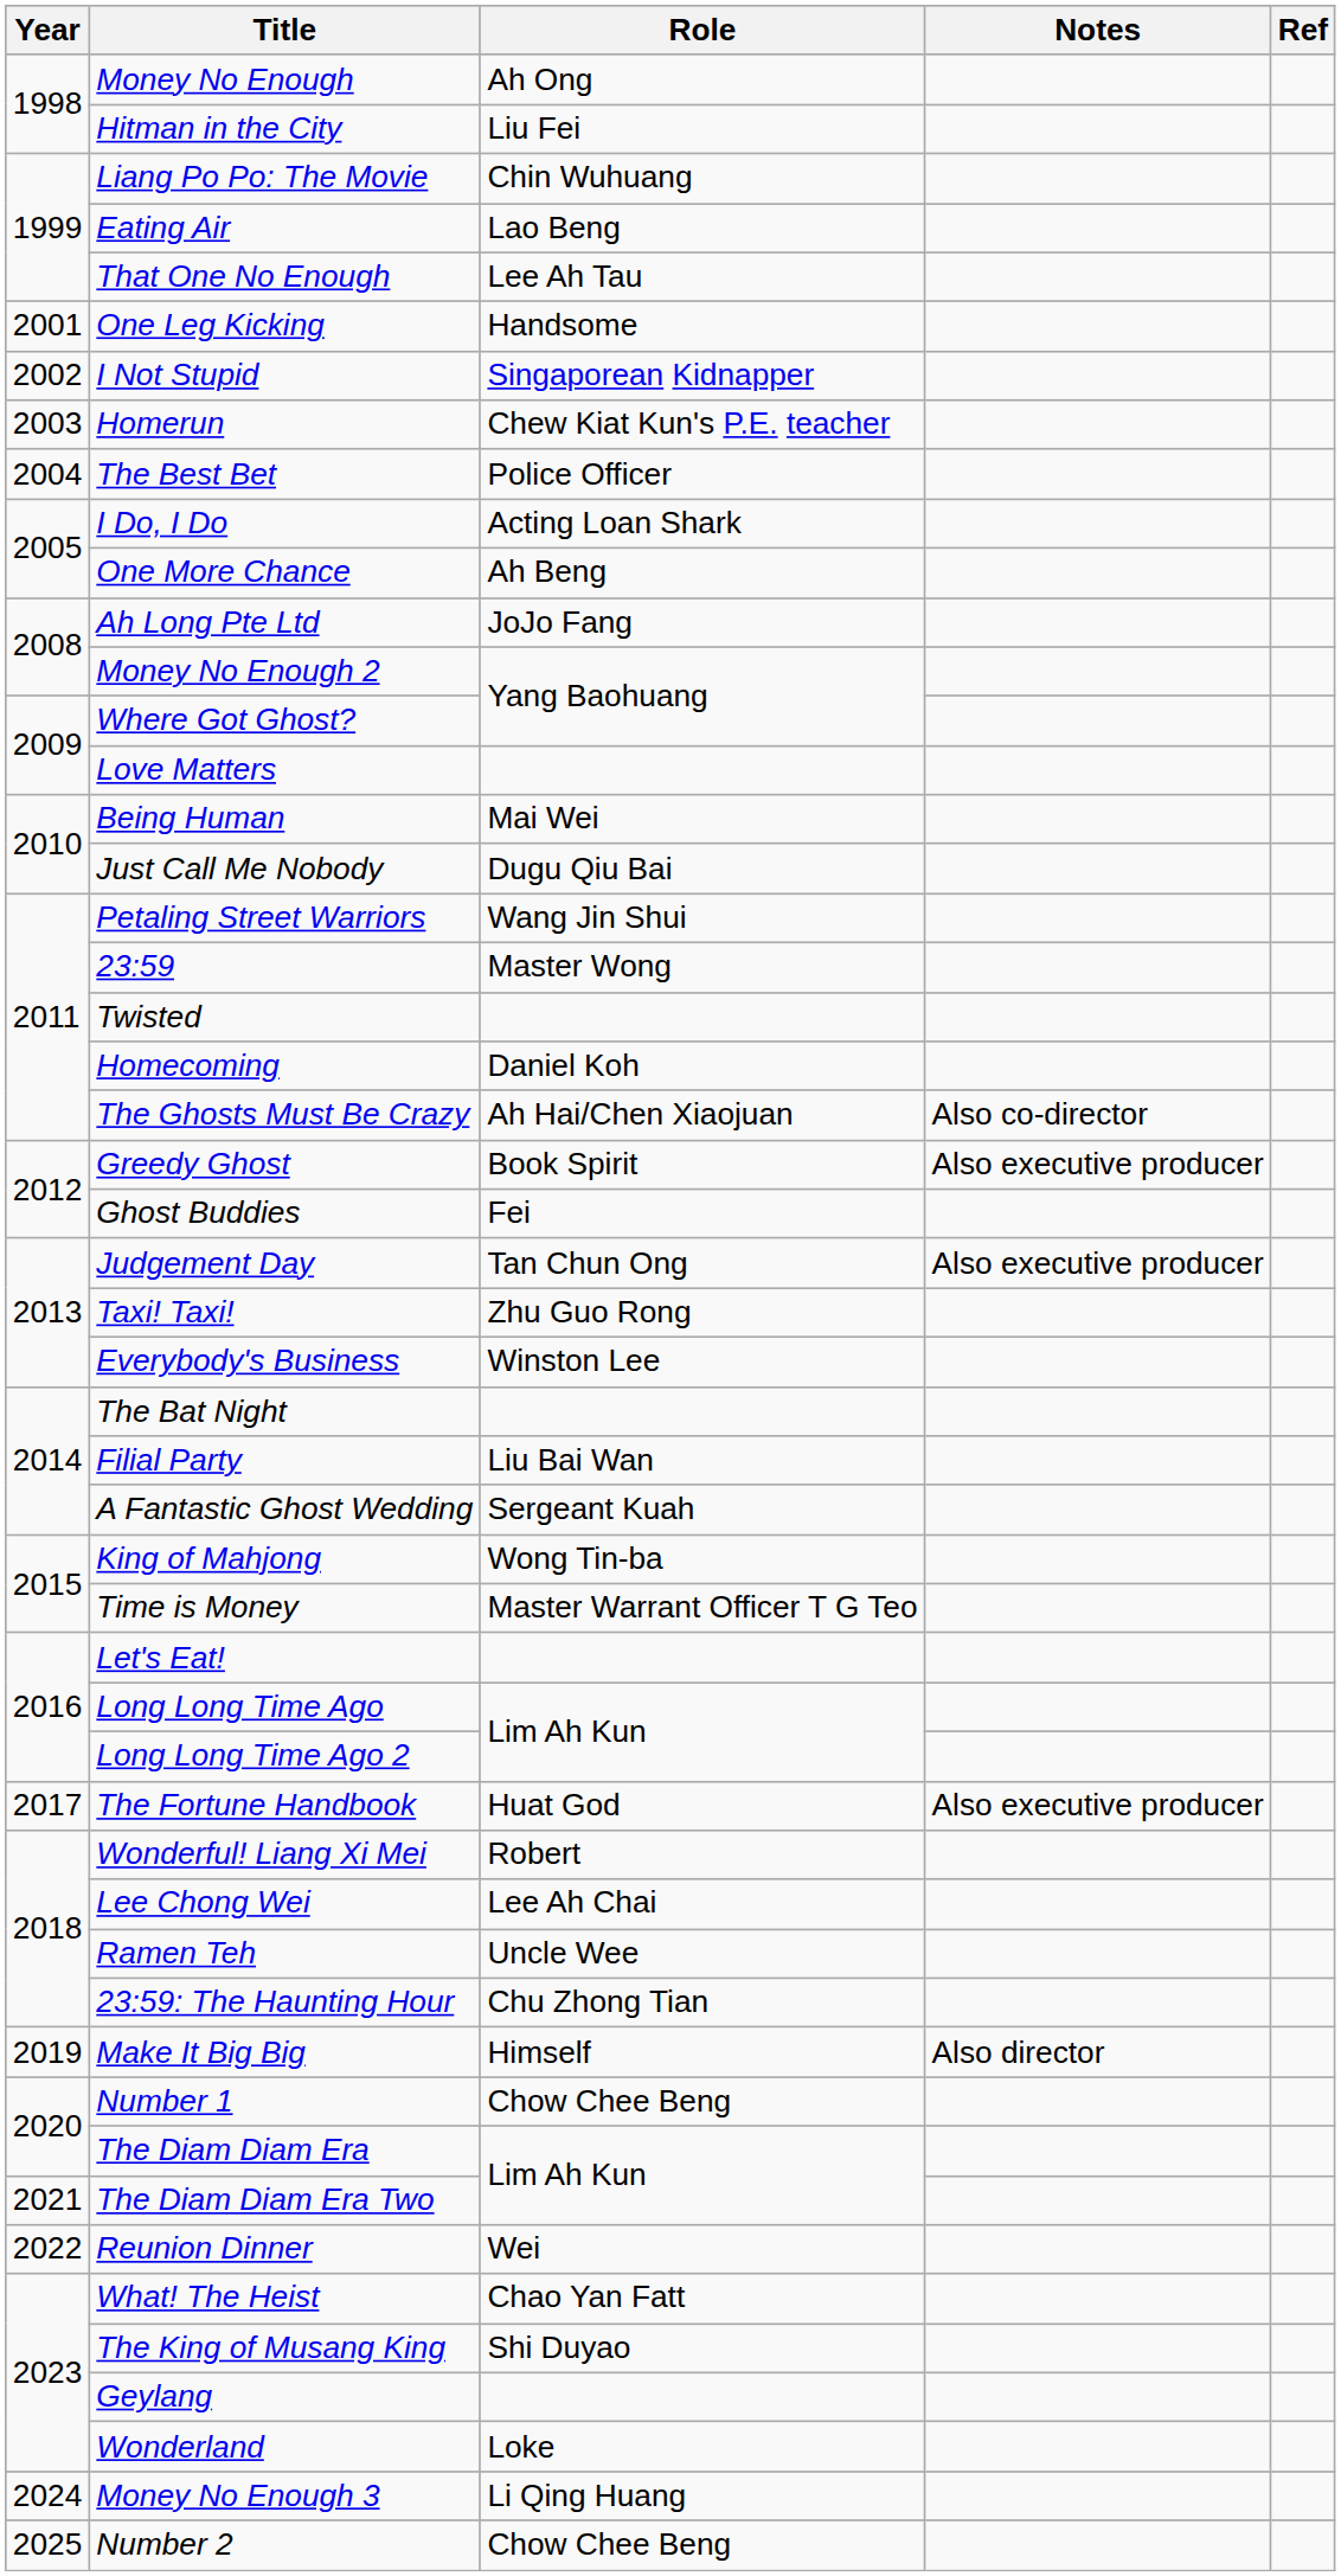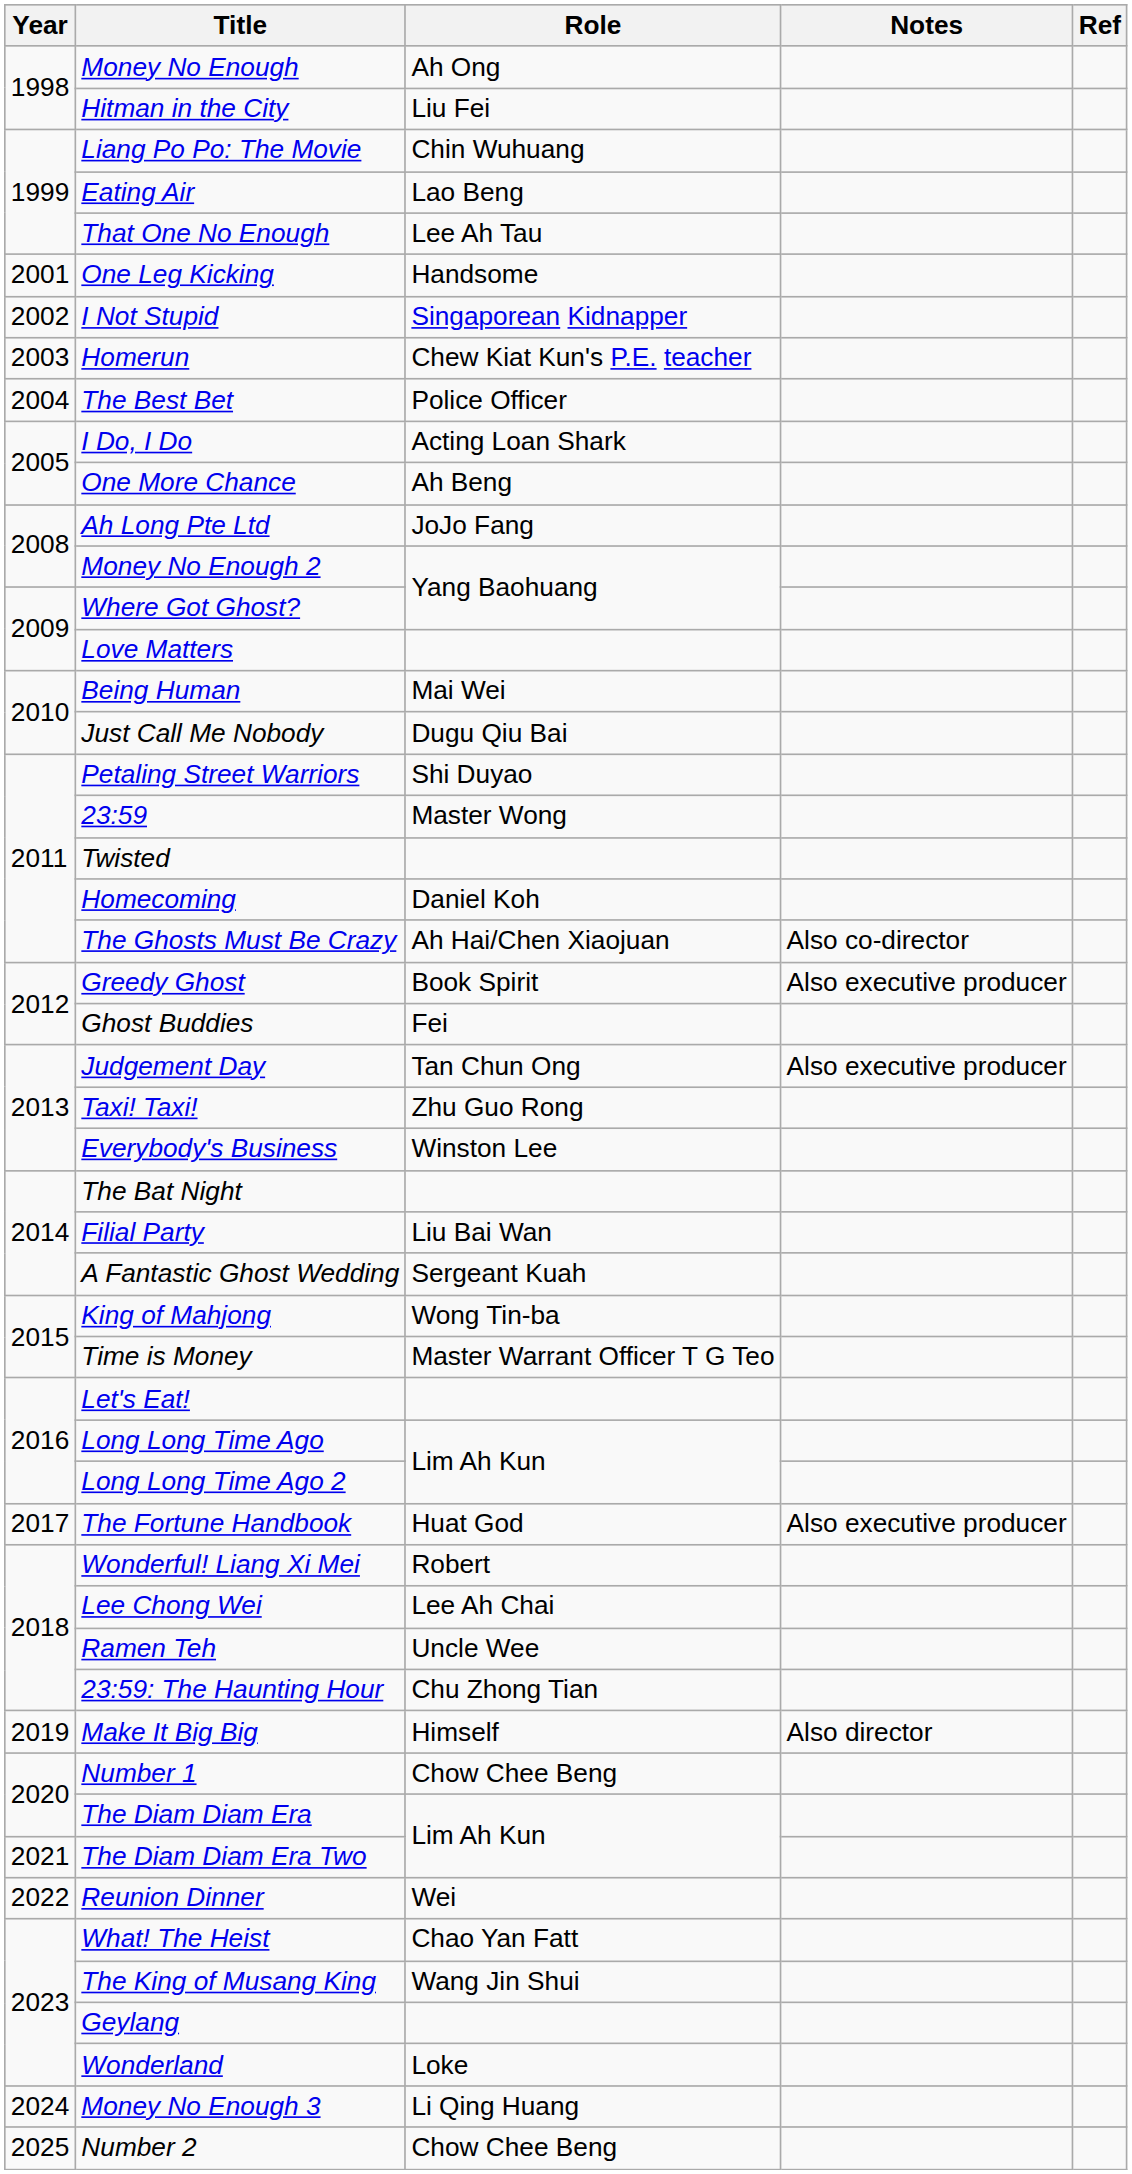Petaling Street Warriors | Role: Wang Jin Shui -> Shi Duyao
The King of Musang King | Role: Shi Duyao -> Wang Jin Shui
